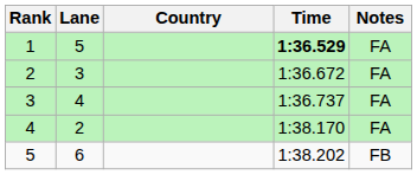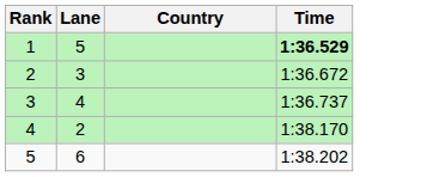- column: Notes | FA | FA | FA | FA | FB
